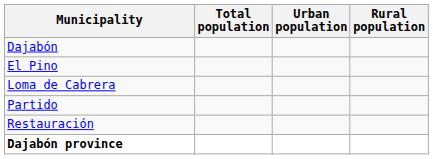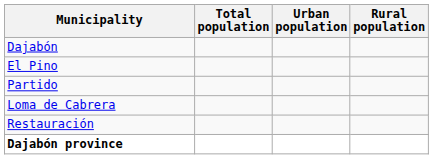rows swapped: Loma de Cabrera <-> Partido
